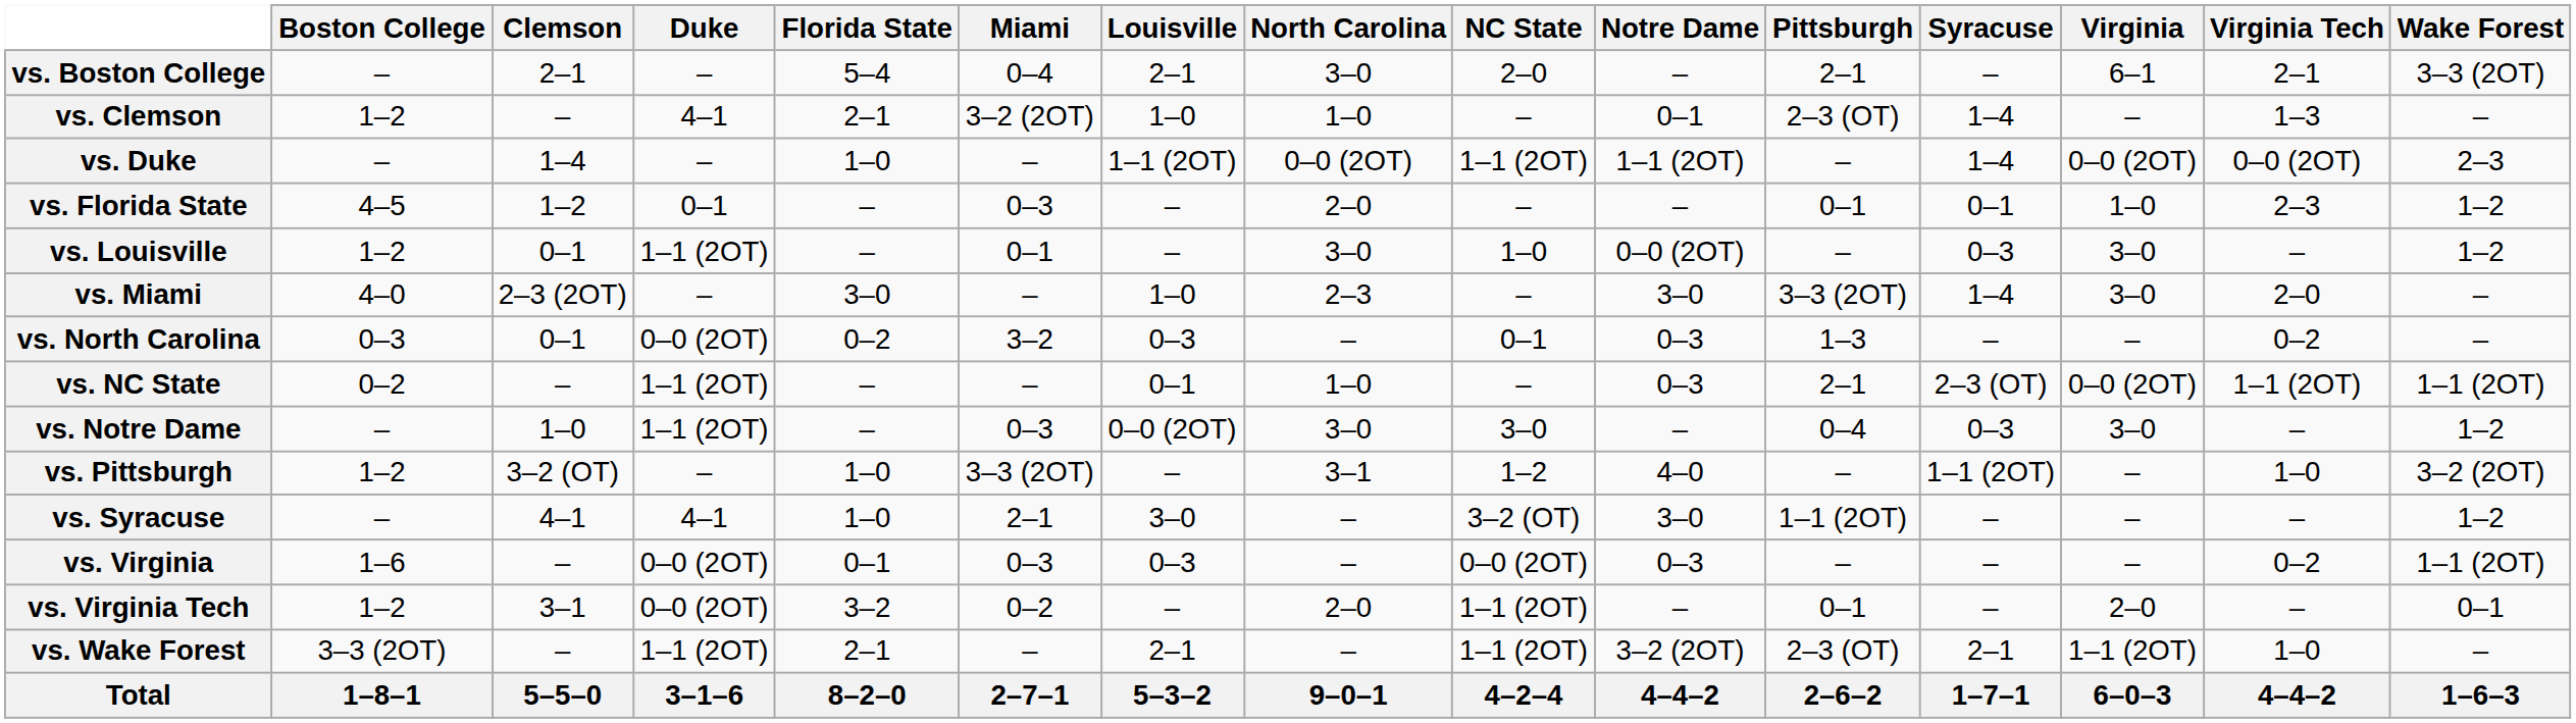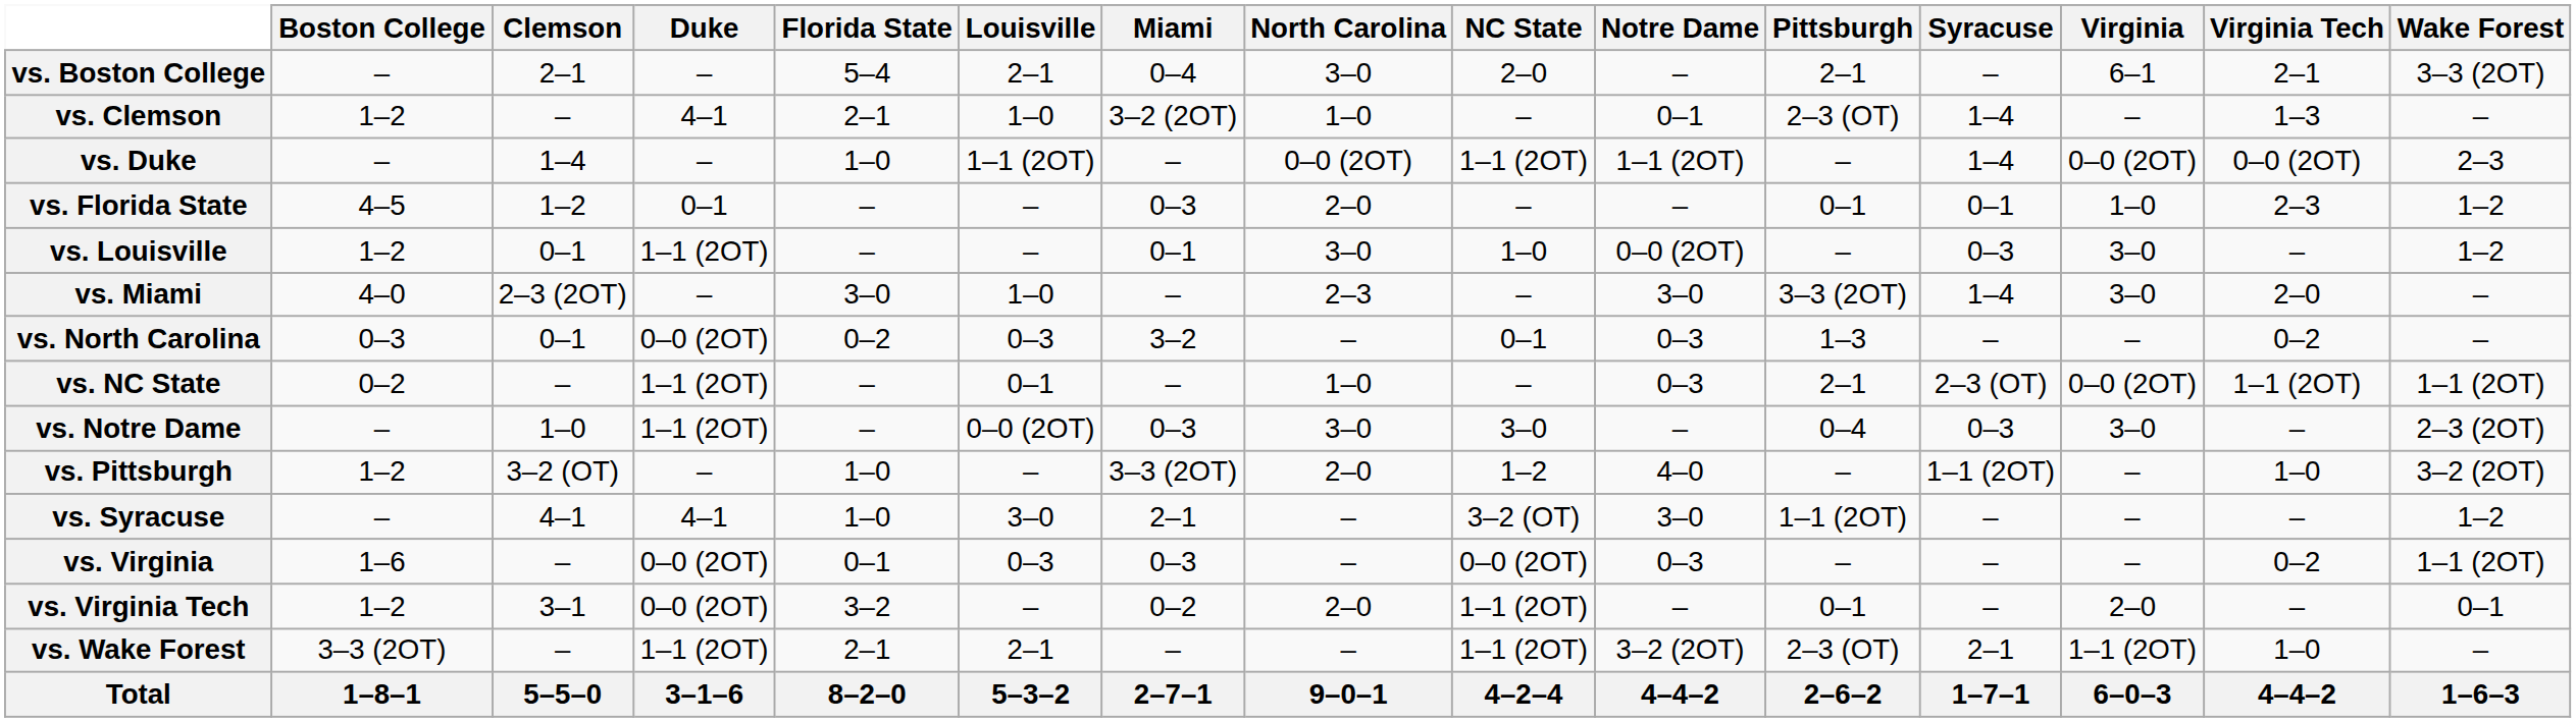columns swapped: Louisville <-> Miami
vs. Notre Dame | Wake Forest: 1–2 -> 2–3 (2OT)
vs. Pittsburgh | North Carolina: 3–1 -> 2–0
